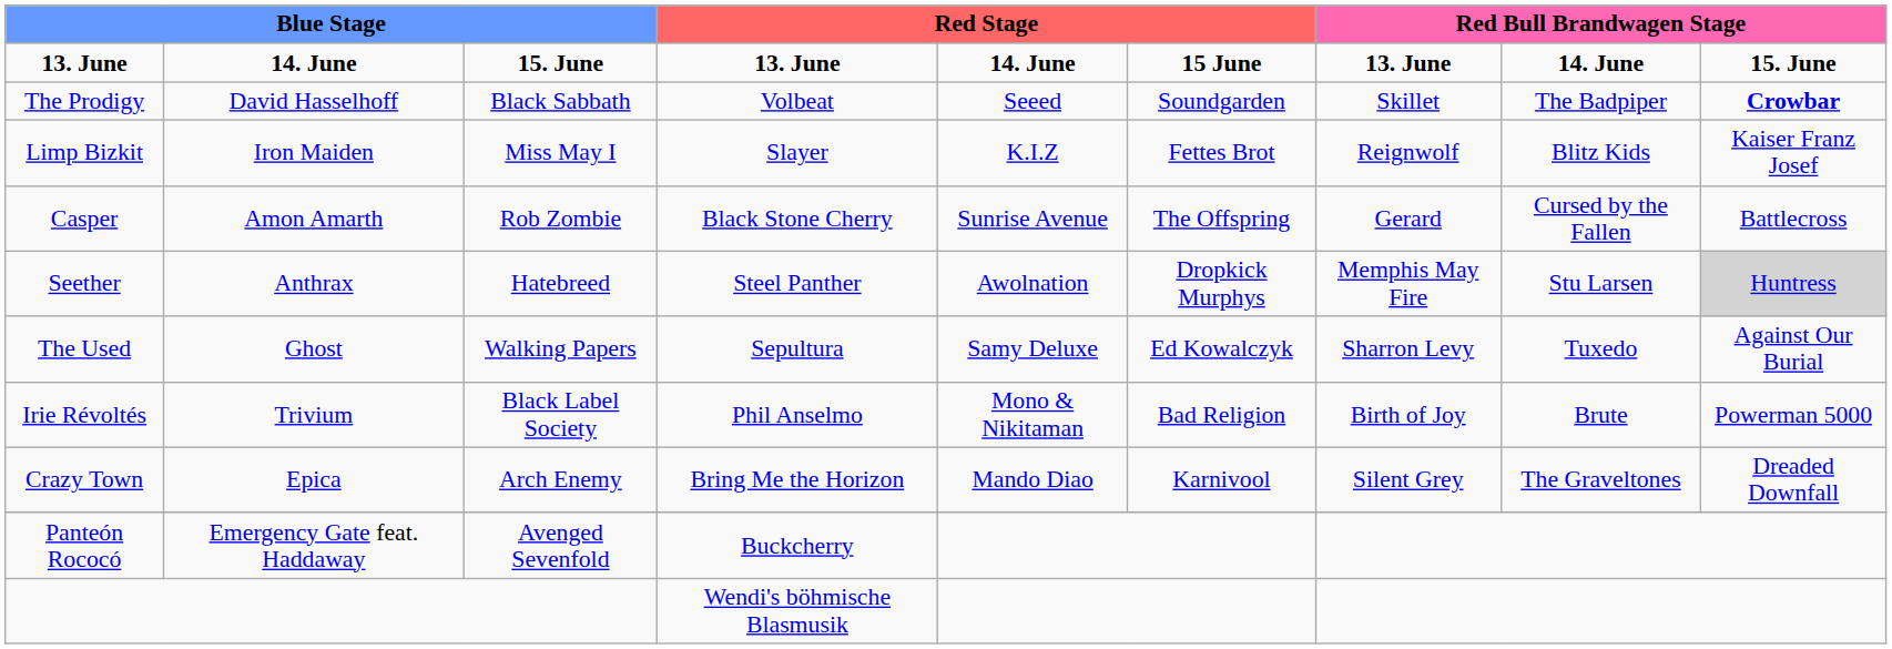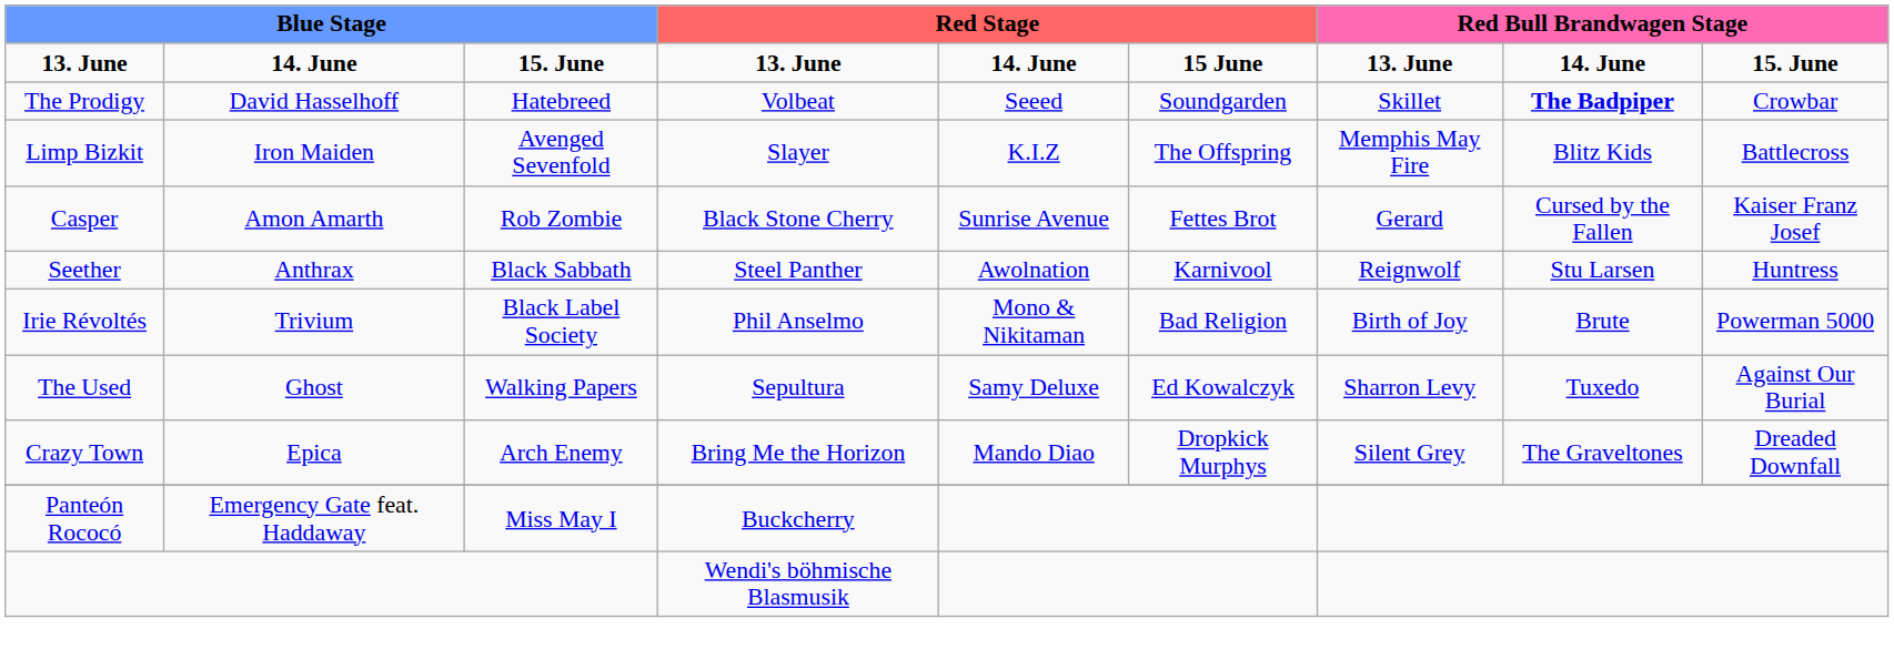The Prodigy | column 3: Black Sabbath -> Hatebreed
The Prodigy | column 8: normal -> bold
The Prodigy | column 9: bold -> normal
Limp Bizkit | column 3: Miss May I -> Avenged Sevenfold
Limp Bizkit | column 6: Fettes Brot -> The Offspring
Limp Bizkit | column 7: Reignwolf -> Memphis May Fire
Limp Bizkit | column 9: Kaiser Franz Josef -> Battlecross
Casper | column 6: The Offspring -> Fettes Brot
Casper | column 9: Battlecross -> Kaiser Franz Josef
Seether | column 3: Hatebreed -> Black Sabbath
Seether | column 6: Dropkick Murphys -> Karnivool
Seether | column 7: Memphis May Fire -> Reignwolf
Seether | column 9: lightgrey background -> no background
rows swapped: Irie Révoltés <-> The Used
Crazy Town | column 6: Karnivool -> Dropkick Murphys
Panteón Rococó | column 3: Avenged Sevenfold -> Miss May I
